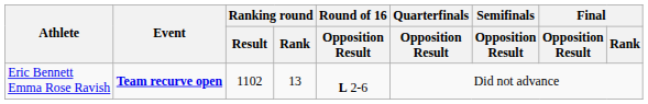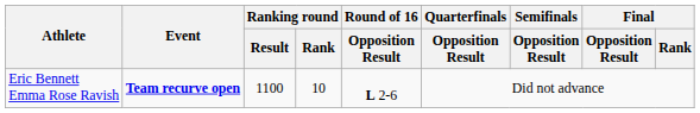Eric Bennett Emma Rose Ravish | Ranking round / Result: 1102 -> 1100
Eric Bennett Emma Rose Ravish | Ranking round / Rank: 13 -> 10
